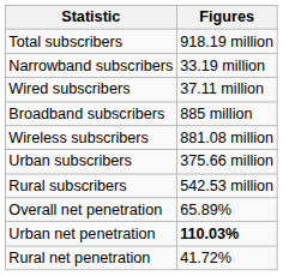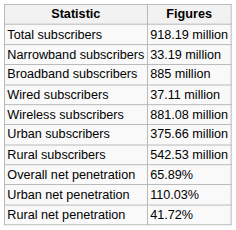rows swapped: Broadband subscribers <-> Wired subscribers
Urban net penetration | Figures: bold -> normal
